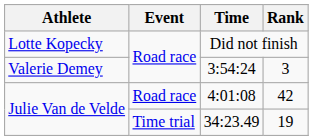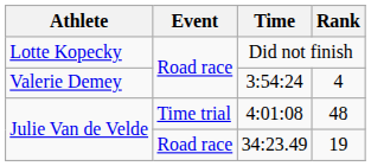3:54:24 | Rank: 3 -> 4
4:01:08 | Event: Road race -> Time trial
4:01:08 | Rank: 42 -> 48
34:23.49 | Event: Time trial -> Road race
